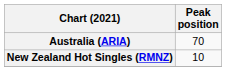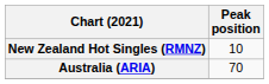rows swapped: Australia (ARIA) <-> New Zealand Hot Singles (RMNZ)
